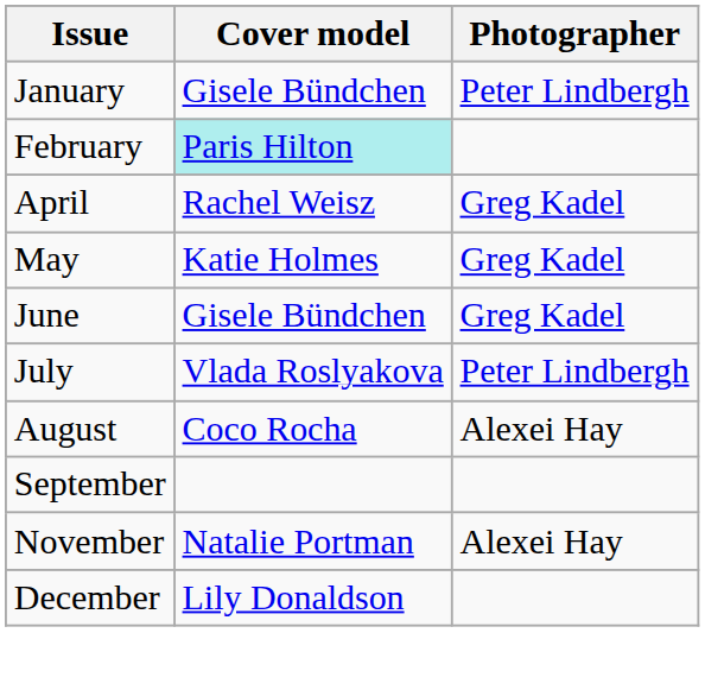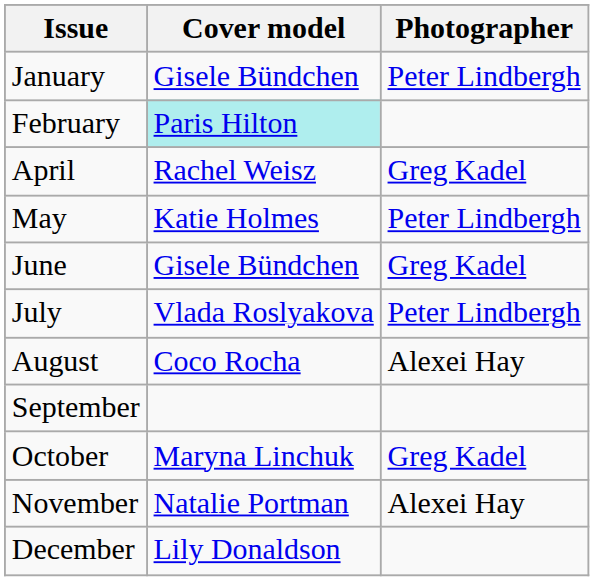May | Photographer: Greg Kadel -> Peter Lindbergh
+ row: October | Maryna Linchuk | Greg Kadel
